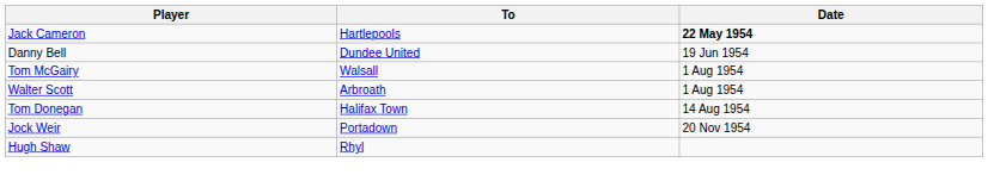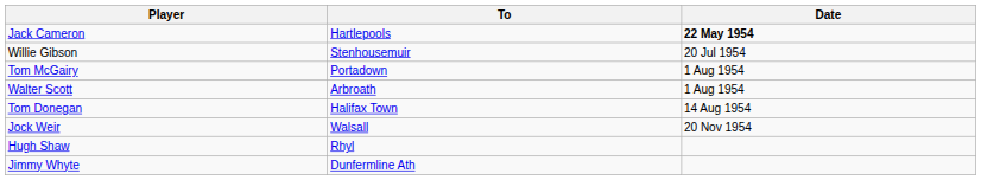- row: Danny Bell | Dundee United | 19 Jun 1954
+ row: Willie Gibson | Stenhousemuir | 20 Jul 1954
Tom McGairy | To: Walsall -> Portadown
Jock Weir | To: Portadown -> Walsall
+ row: Jimmy Whyte | Dunfermline Ath
